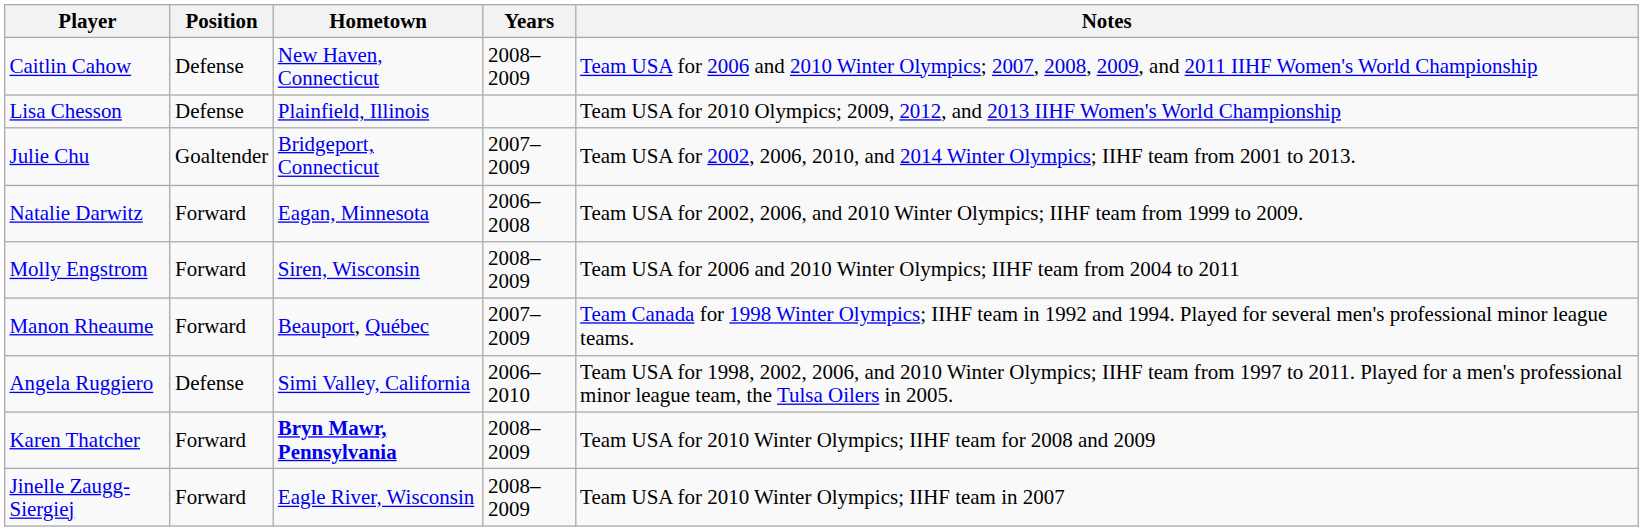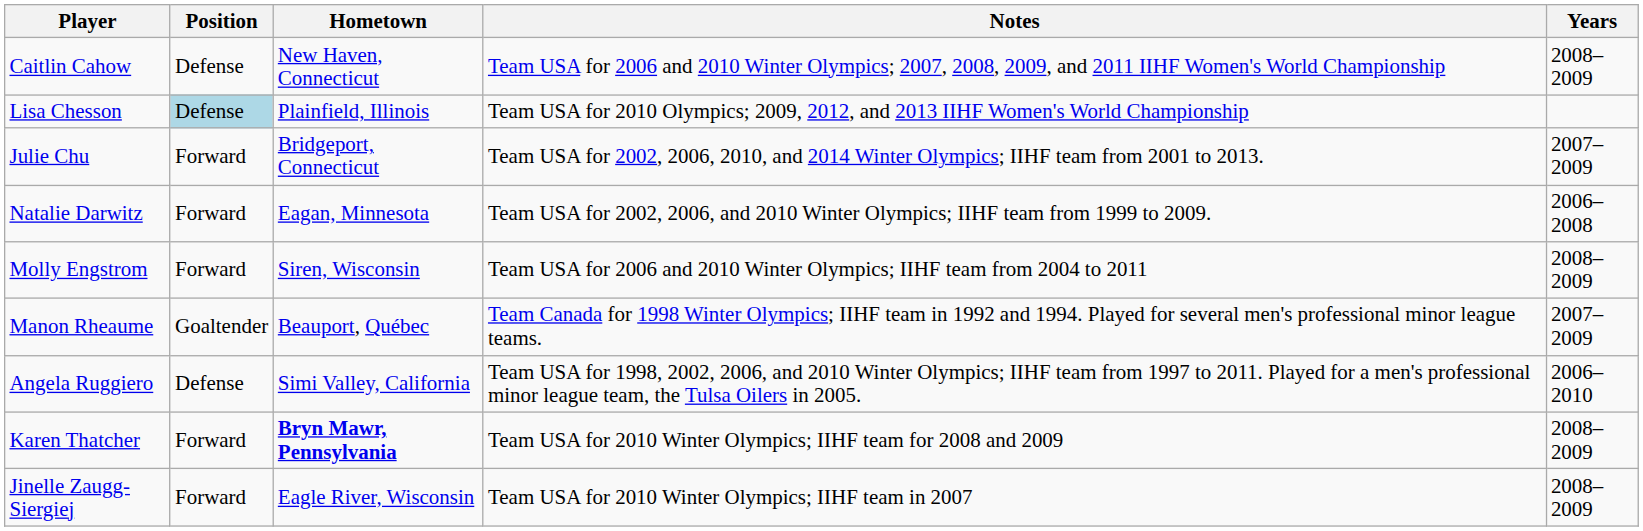columns swapped: Years <-> Notes
Lisa Chesson | Position: no background -> lightblue background
Julie Chu | Position: Goaltender -> Forward
Manon Rheaume | Position: Forward -> Goaltender
